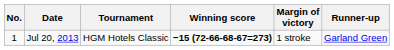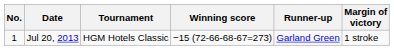columns swapped: Margin of victory <-> Runner-up
Jul 20, 2013 | Winning score: bold -> normal
